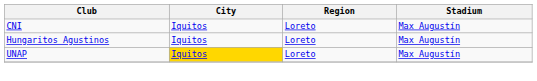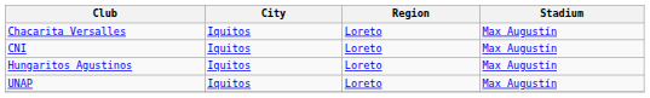+ row: Chacarita Versalles | Iquitos | Loreto | Max Augustín
UNAP | City: gold background -> no background
